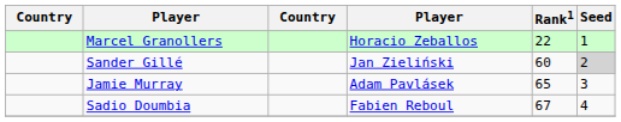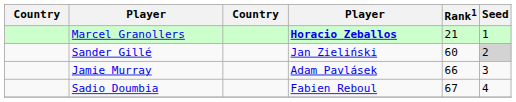Marcel Granollers | column 4: normal -> bold
Marcel Granollers | Rank1: 22 -> 21
Jamie Murray | Rank1: 65 -> 66
